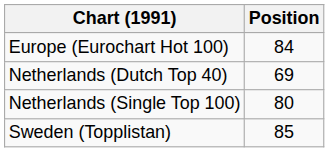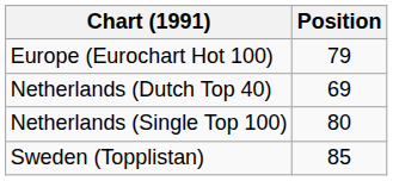Europe (Eurochart Hot 100) | Position: 84 -> 79
